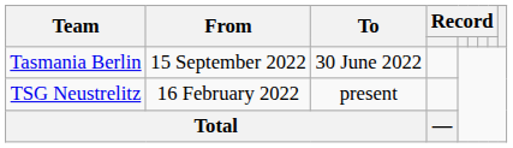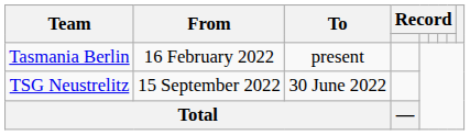Tasmania Berlin | From: 15 September 2022 -> 16 February 2022
Tasmania Berlin | To: 30 June 2022 -> present
TSG Neustrelitz | From: 16 February 2022 -> 15 September 2022
TSG Neustrelitz | To: present -> 30 June 2022
